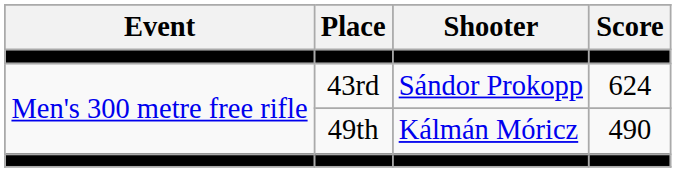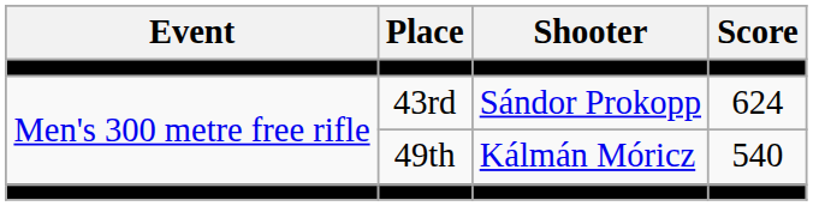49th | Score: 490 -> 540
